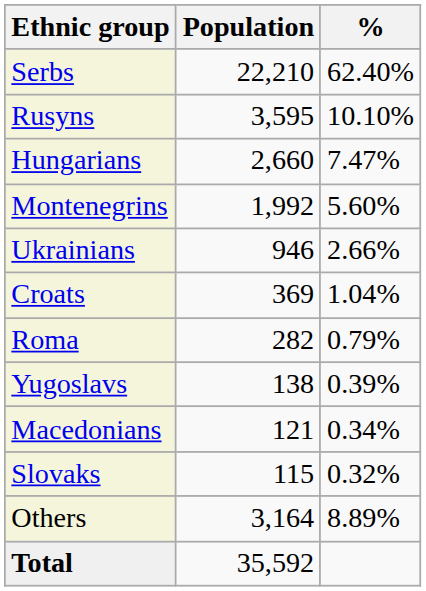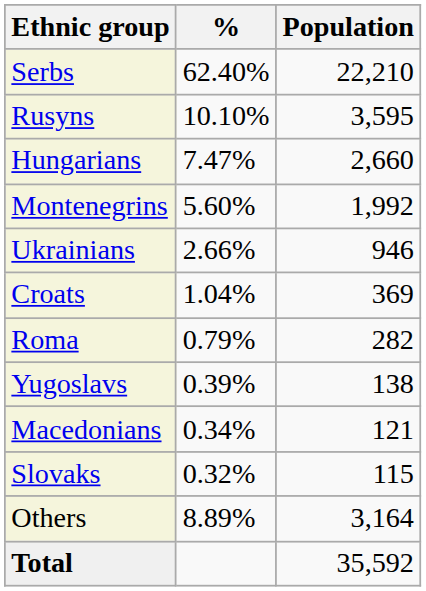columns swapped: Population <-> %
